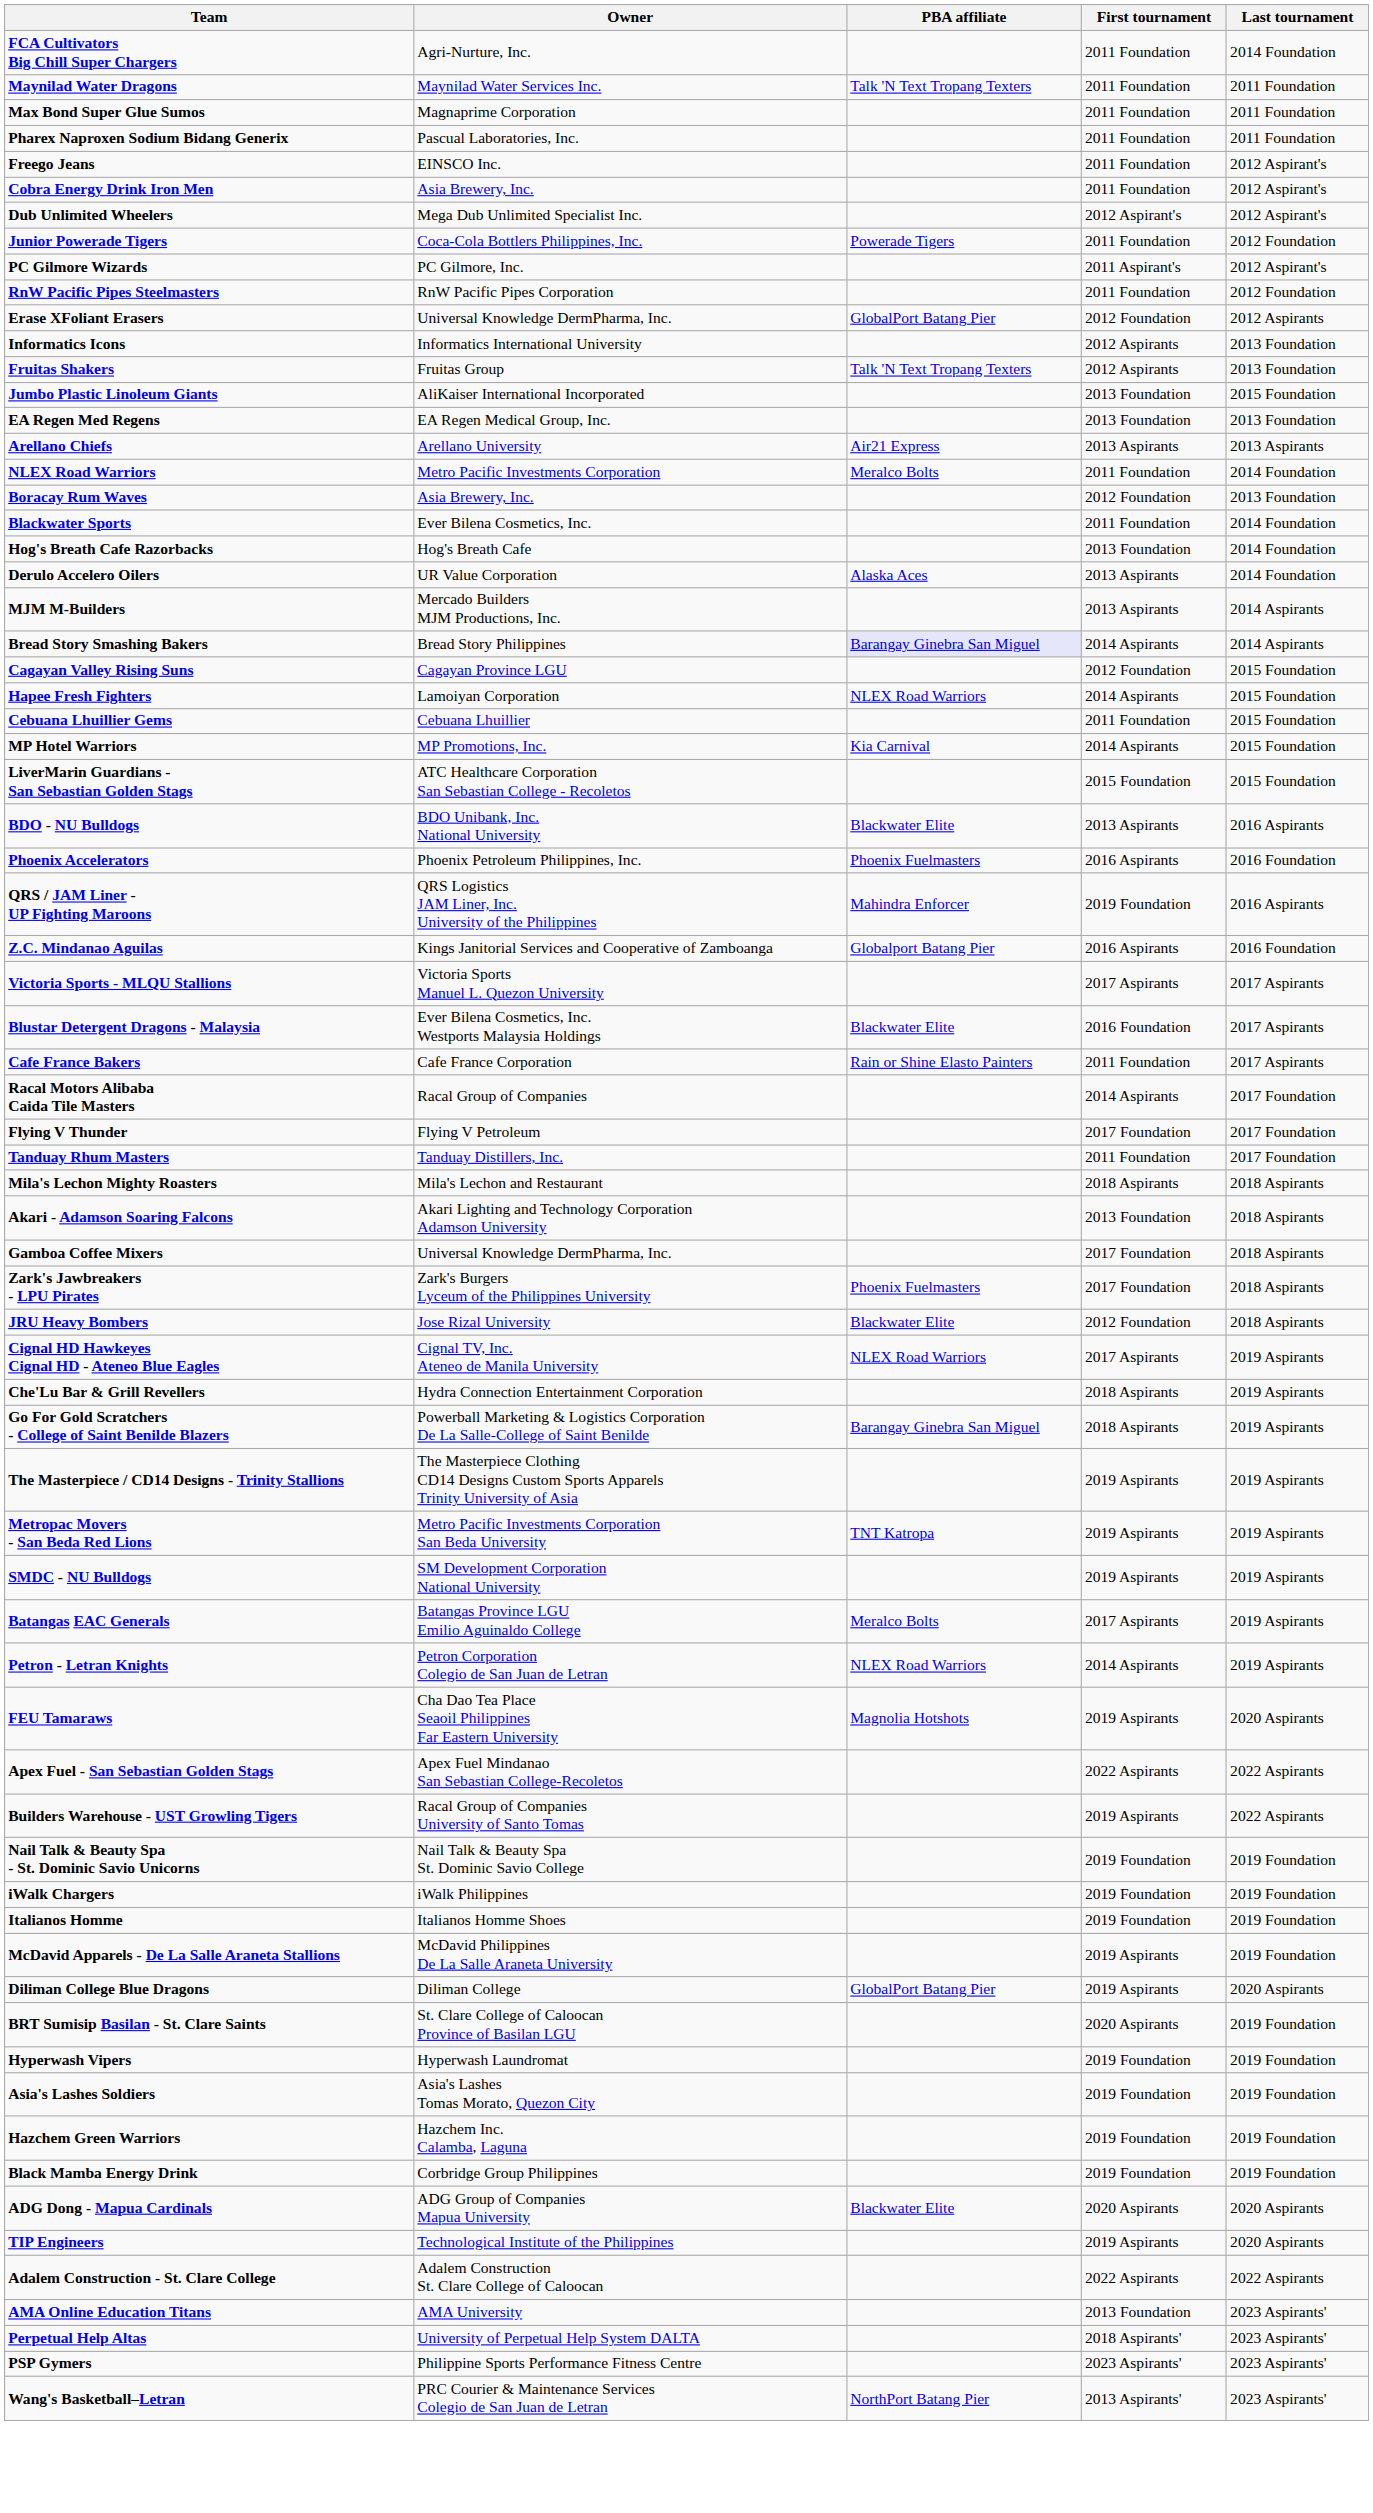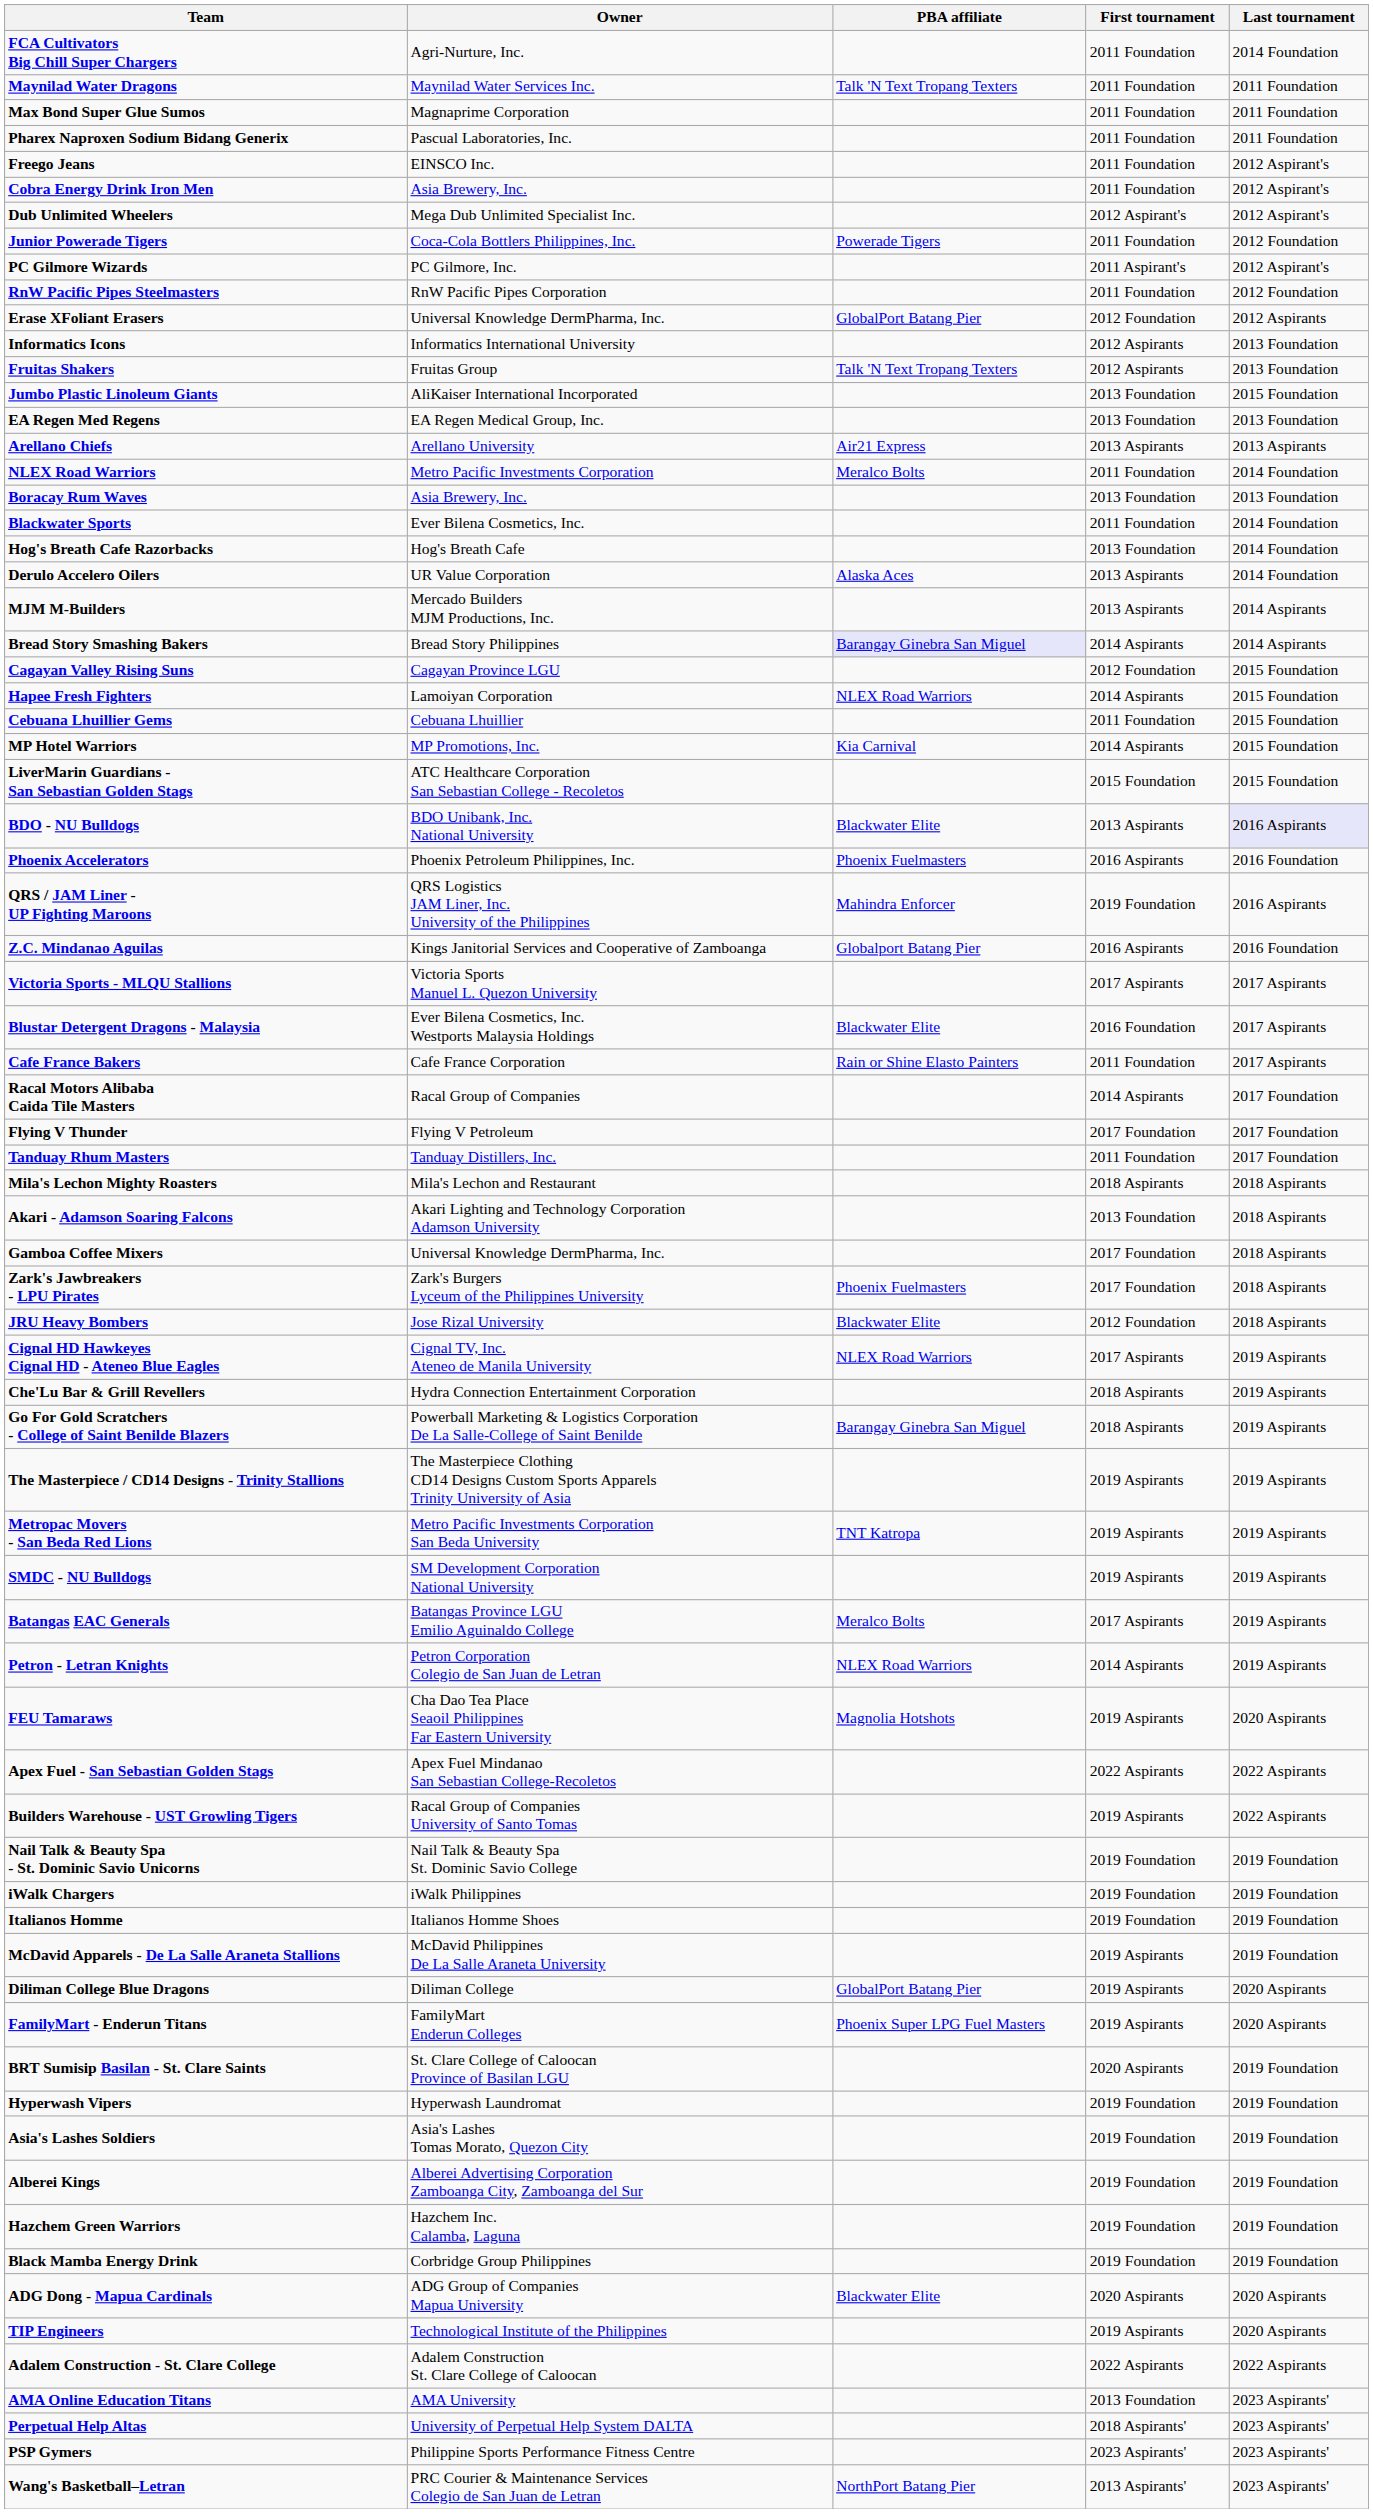Boracay Rum Waves | First tournament: 2012 Foundation -> 2013 Foundation
BDO - NU Bulldogs | Last tournament: no background -> lavender background
+ row: FamilyMart - Enderun Titans | FamilyMart Enderun Colleges | Phoenix Super LPG Fuel Masters | 2019 Aspirants | 2020 Aspirants
+ row: Alberei Kings | Alberei Advertising Corporation Zamboanga City, Zamboanga del Sur | 2019 Foundation | 2019 Foundation
